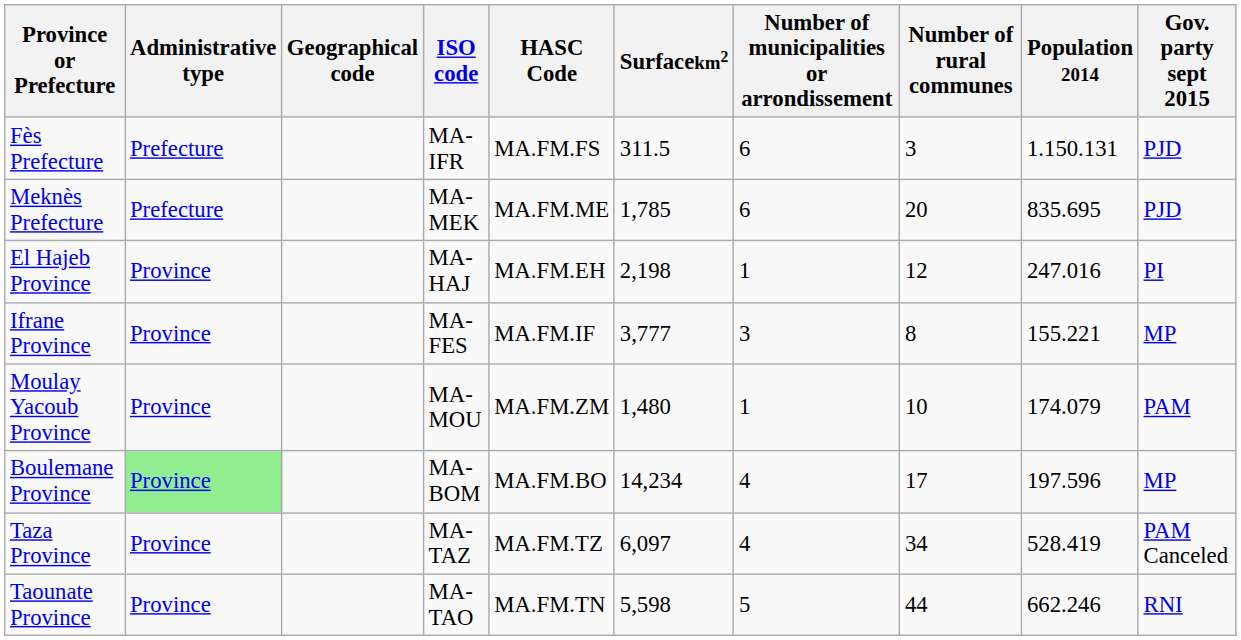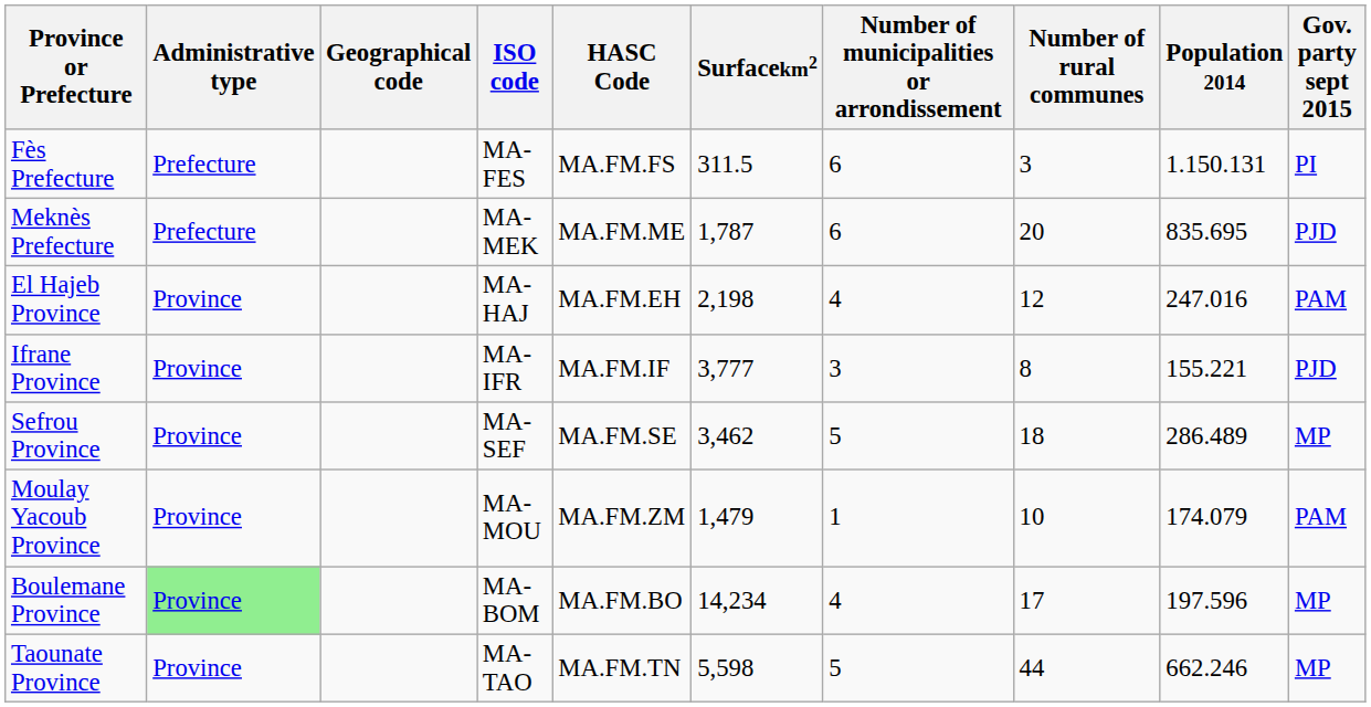Fès Prefecture | ISO code: MA-IFR -> MA-FES
Fès Prefecture | Gov. party sept 2015: PJD -> PI
Meknès Prefecture | Surfacekm2: 1,785 -> 1,787
El Hajeb Province | Number of municipalities or arrondissement: 1 -> 4
El Hajeb Province | Gov. party sept 2015: PI -> PAM
Ifrane Province | ISO code: MA-FES -> MA-IFR
Ifrane Province | Gov. party sept 2015: MP -> PJD
+ row: Sefrou Province | Province | MA-SEF | MA.FM.SE | 3,462 | 5 | 18 | 286.489 | MP
Moulay Yacoub Province | Surfacekm2: 1,480 -> 1,479
- row: Taza Province | Province | MA-TAZ | MA.FM.TZ | 6,097 | 4 | 34 | 528.419 | PAM Canceled
Taounate Province | Gov. party sept 2015: RNI -> MP
